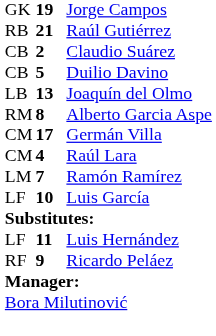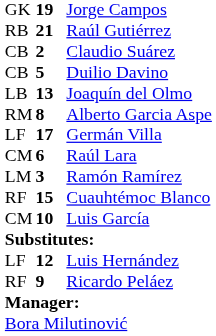Germán Villa | column 1: CM -> LF
Raúl Lara | column 2: 4 -> 6
Ramón Ramírez | column 2: 7 -> 3
+ row: RF | 15 | Cuauhtémoc Blanco
Luis García | column 1: LF -> CM
Luis Hernández | column 2: 11 -> 12
